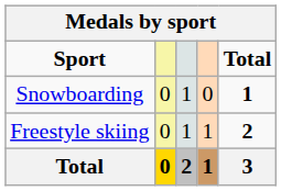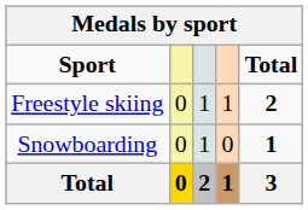rows swapped: Freestyle skiing <-> Snowboarding
